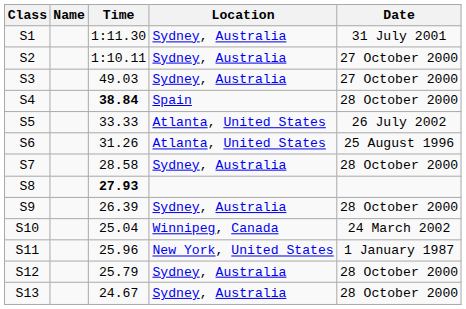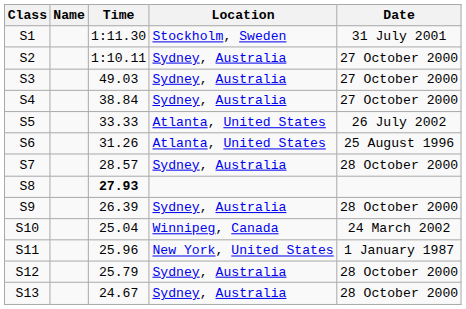S1 | Location: Sydney, Australia -> Stockholm, Sweden
S4 | Time: bold -> normal
S4 | Location: Spain -> Sydney, Australia
S4 | Date: 28 October 2000 -> 27 October 2000
S7 | Time: 28.58 -> 28.57
